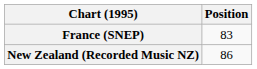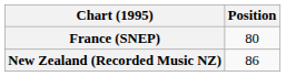France (SNEP) | Position: 83 -> 80
